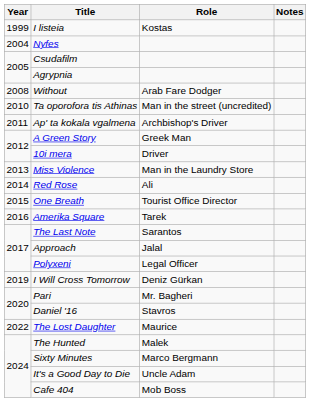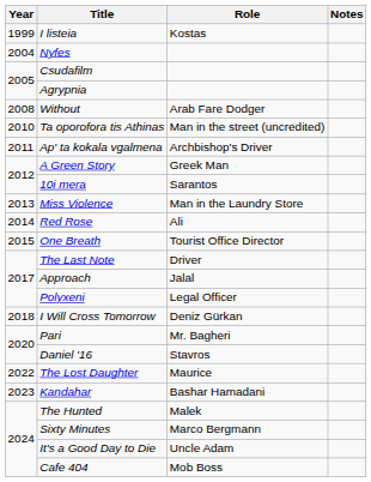10i mera | Role: Driver -> Sarantos
- row: 2016 | Amerika Square | Tarek
The Last Note | Role: Sarantos -> Driver
I Will Cross Tomorrow | Year: 2019 -> 2018
+ row: 2023 | Kandahar | Bashar Hamadani
